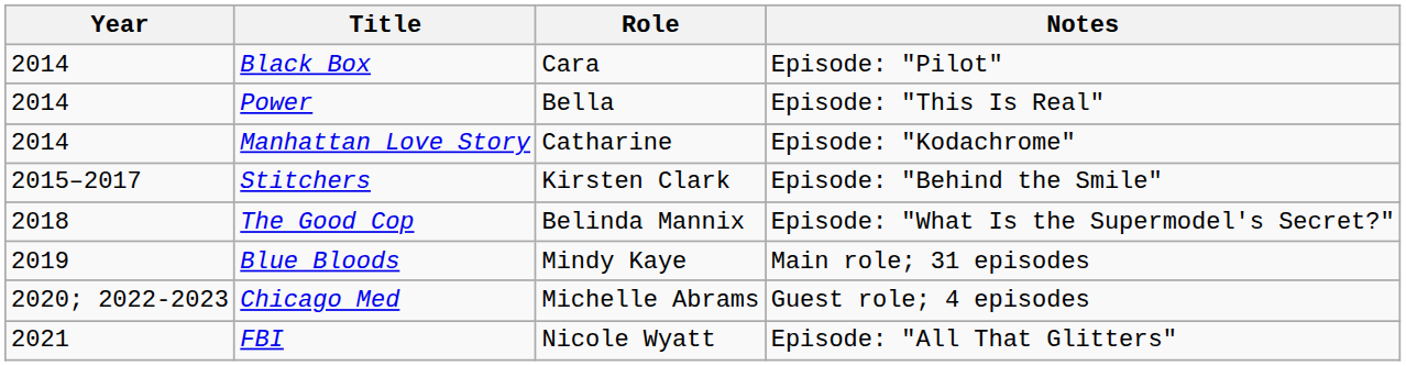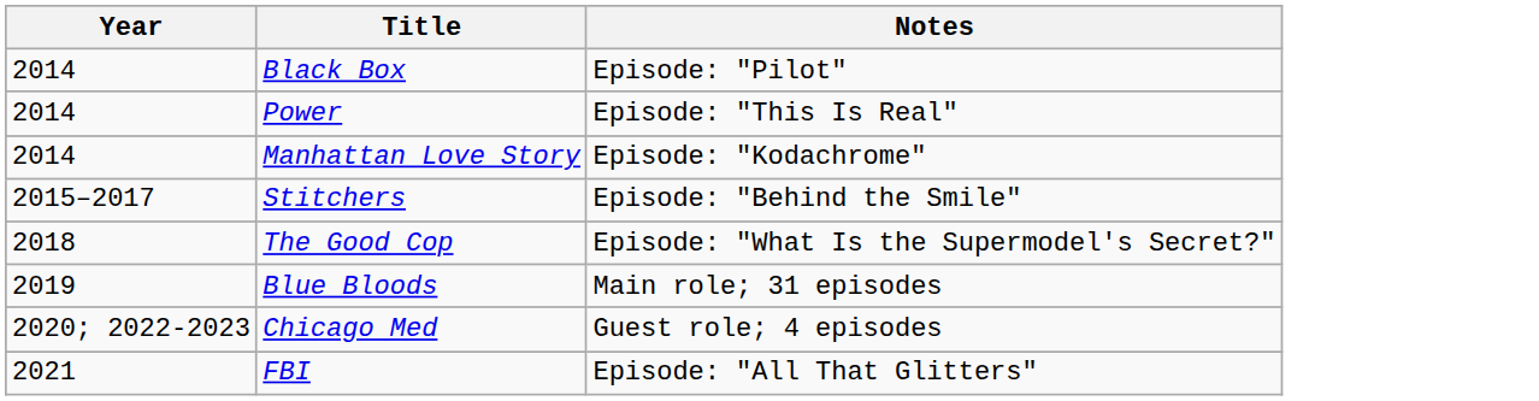- column: Role | Cara | Bella | Catharine | Kirsten Clark | Belinda Mannix | Mindy Kaye | Michelle Abrams | Nicole Wyatt
